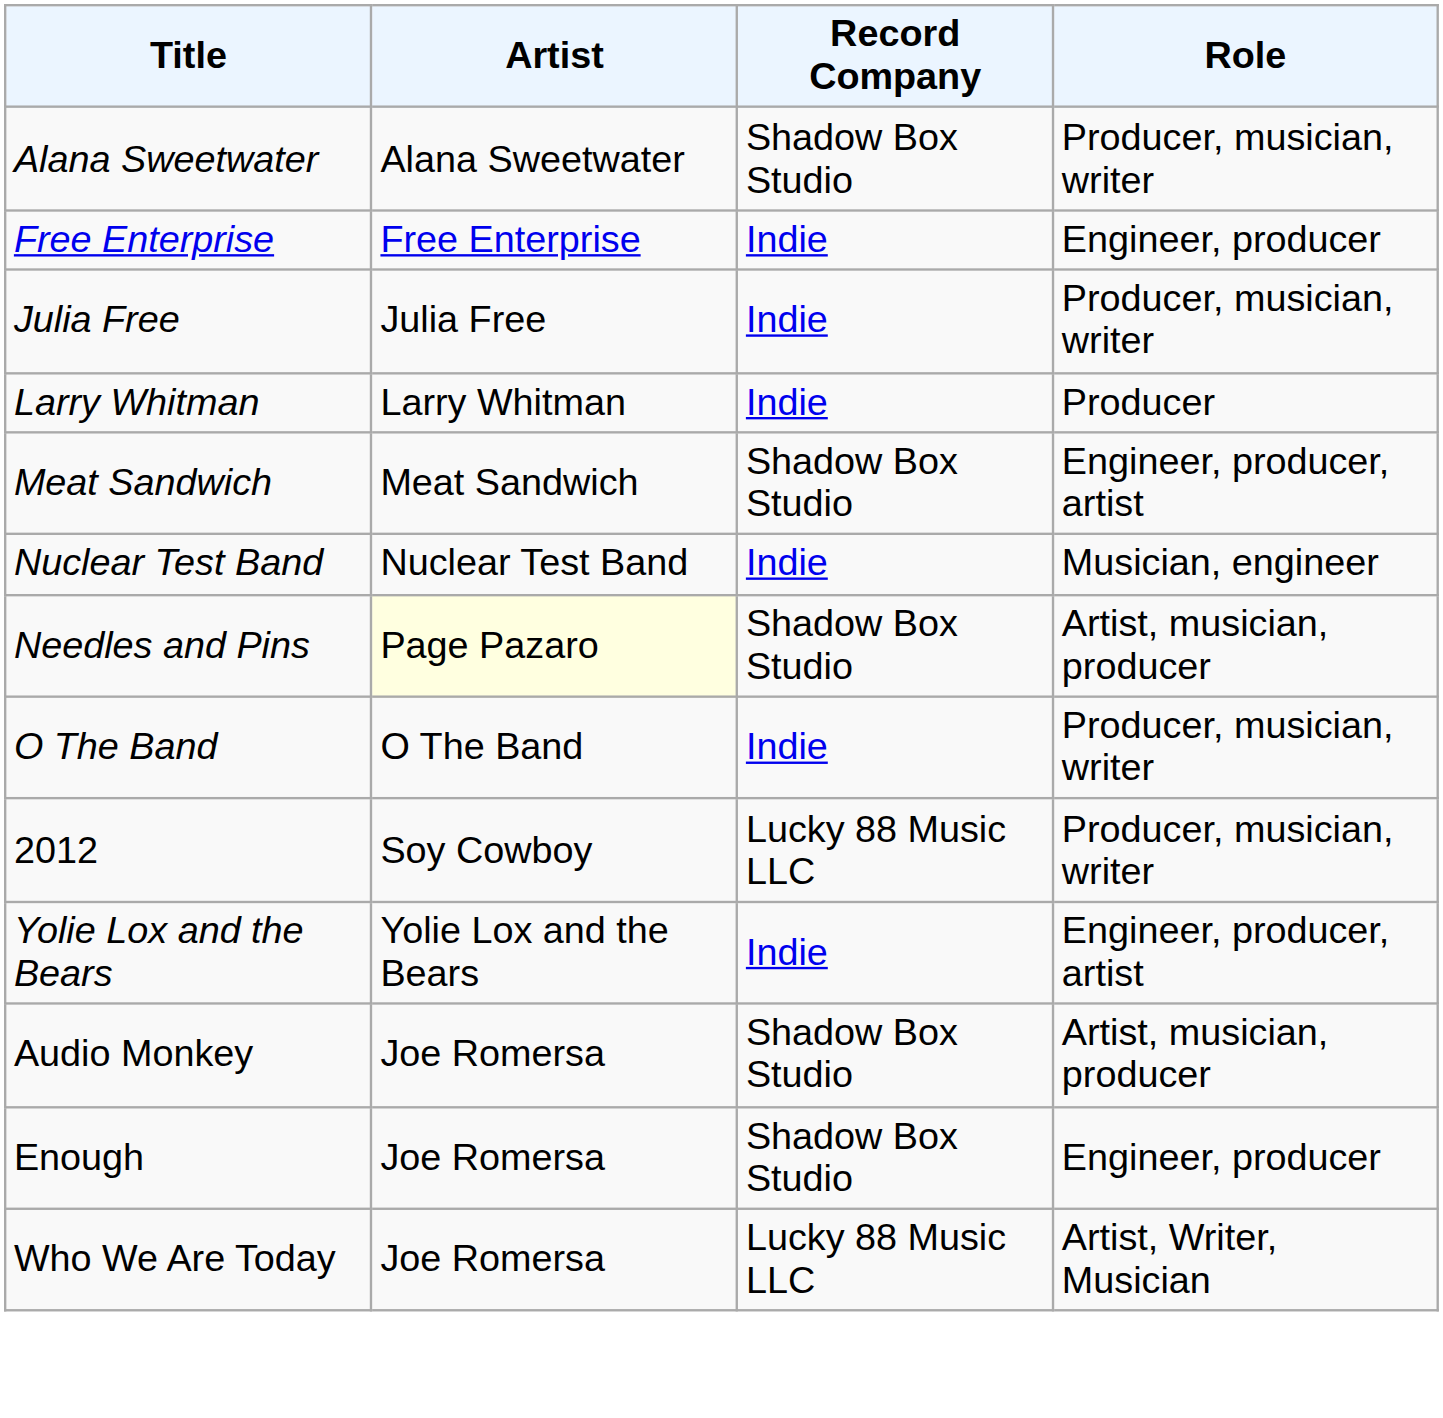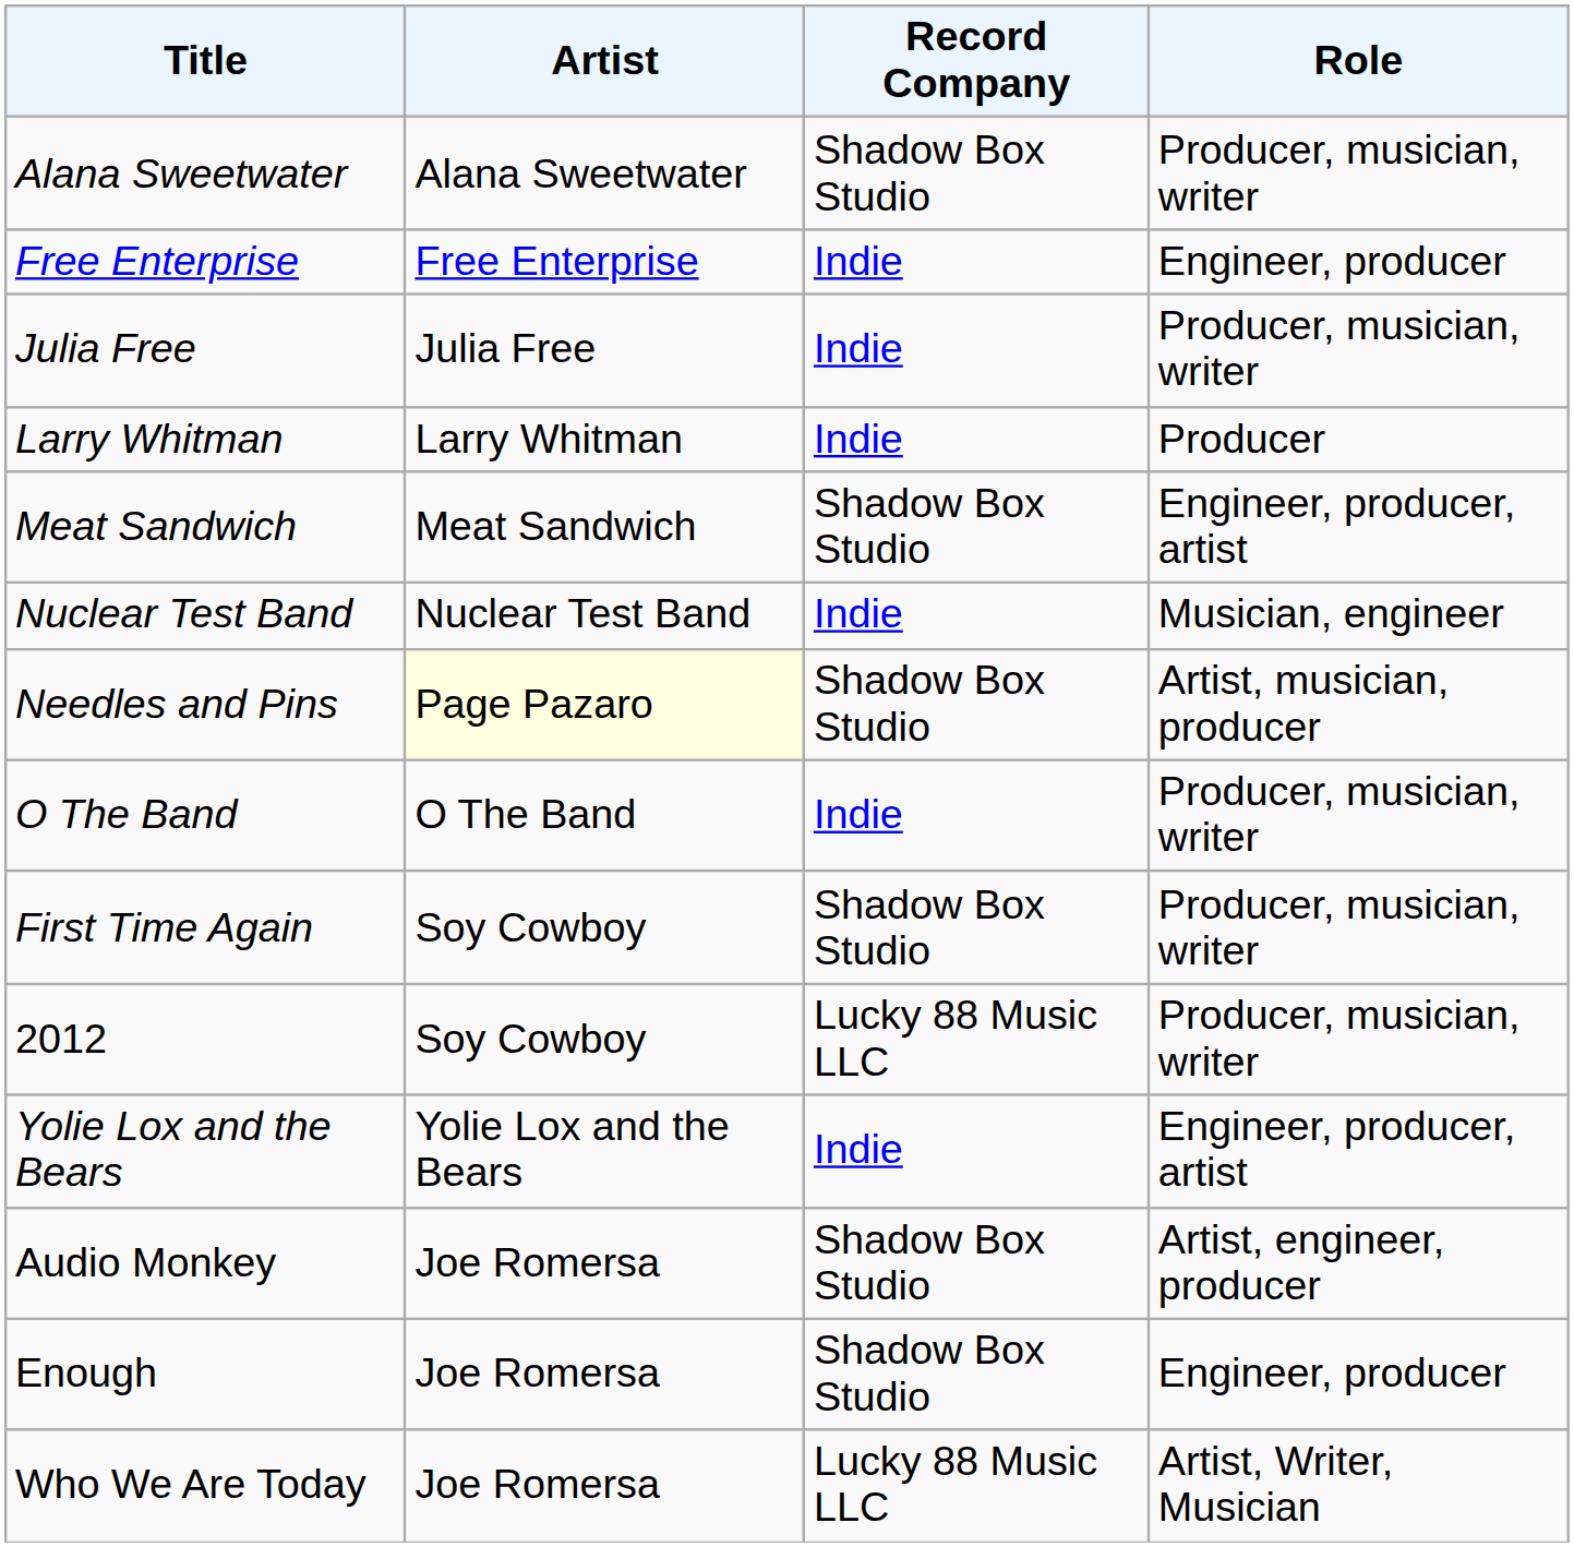+ row: First Time Again | Soy Cowboy | Shadow Box Studio | Producer, musician, writer
Audio Monkey | Role: Artist, musician, producer -> Artist, engineer, producer
